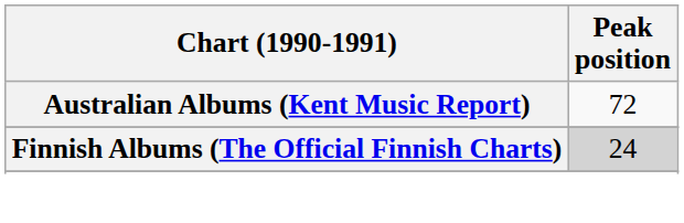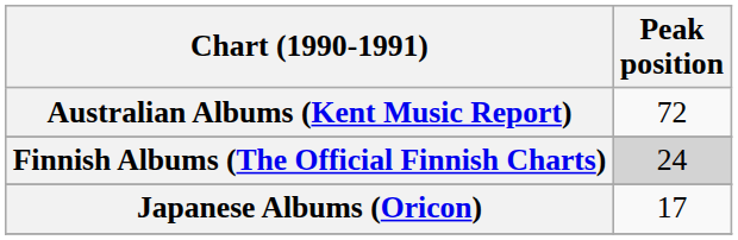+ row: Japanese Albums (Oricon) | 17
